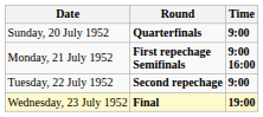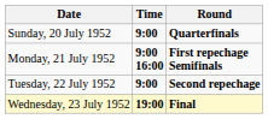columns swapped: Time <-> Round
